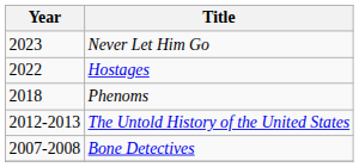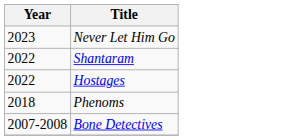+ row: 2022 | Shantaram
- row: 2012-2013 | The Untold History of the United States
